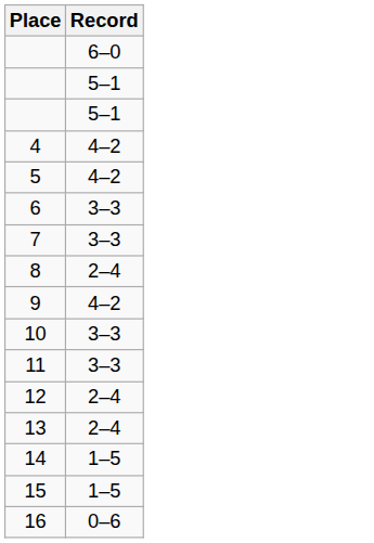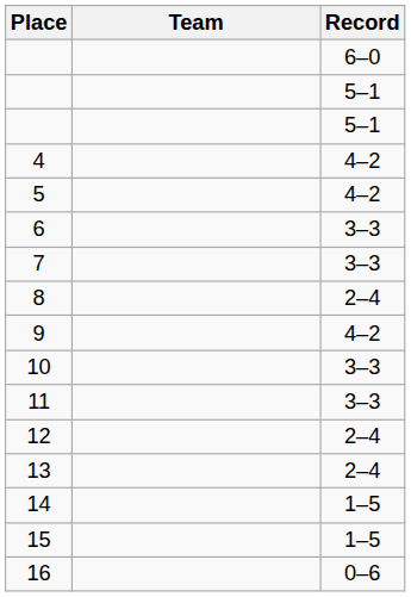+ column: Team
